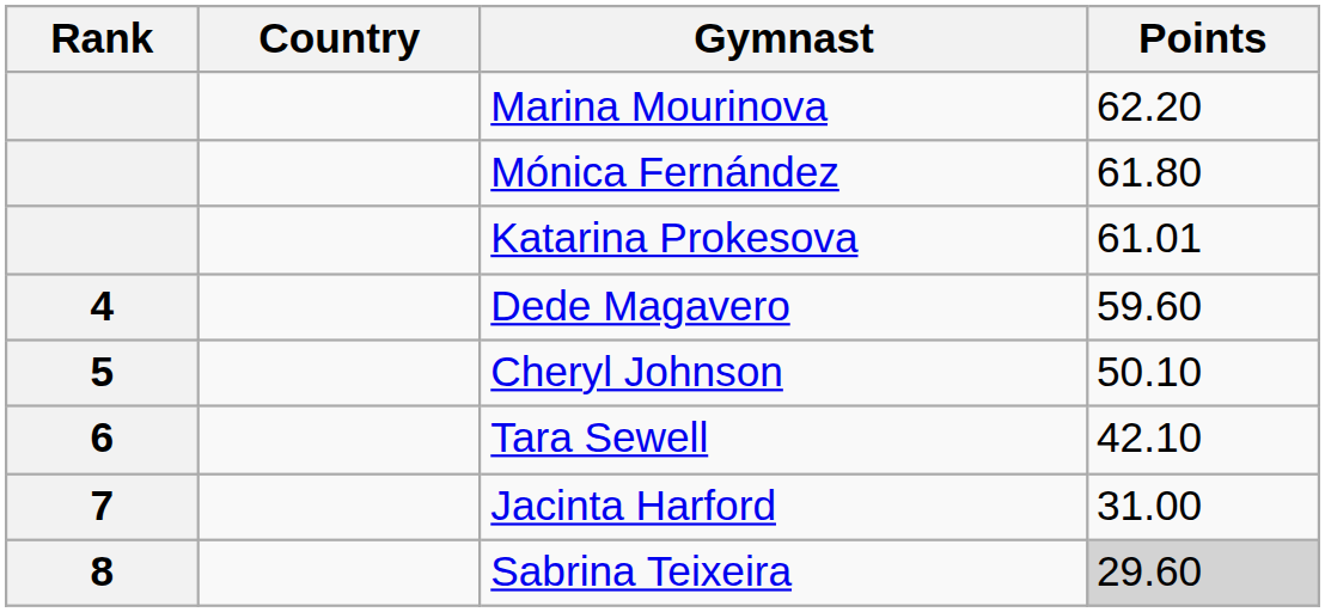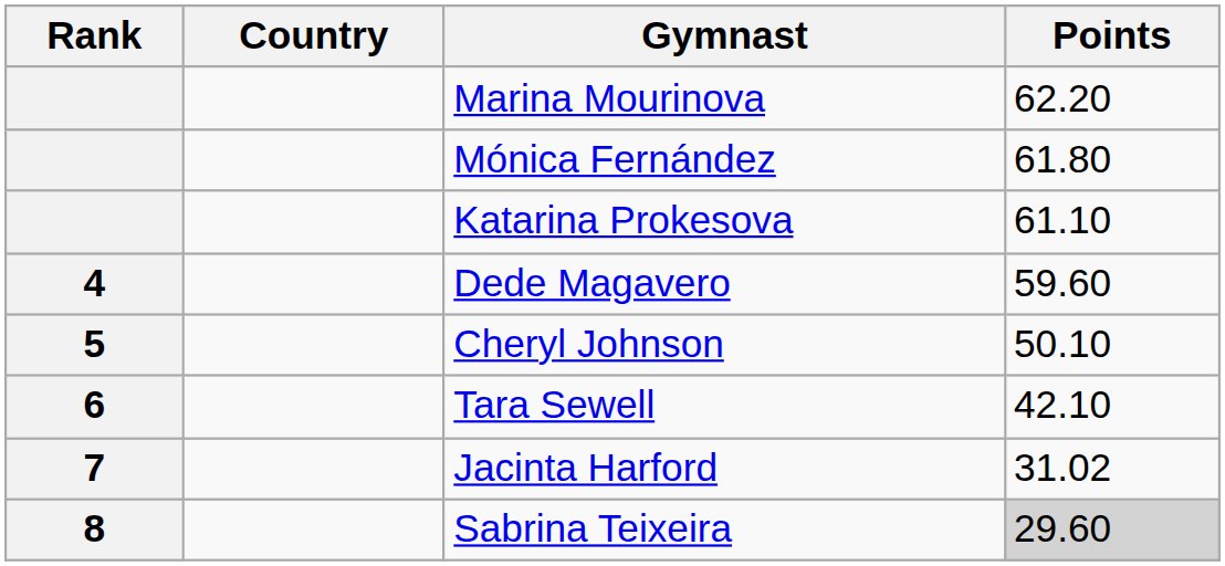Katarina Prokesova | Points: 61.01 -> 61.10
Jacinta Harford | Points: 31.00 -> 31.02
